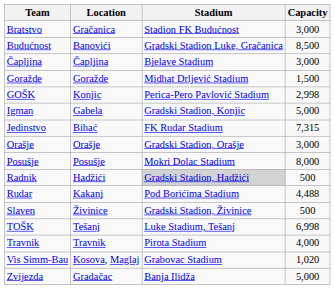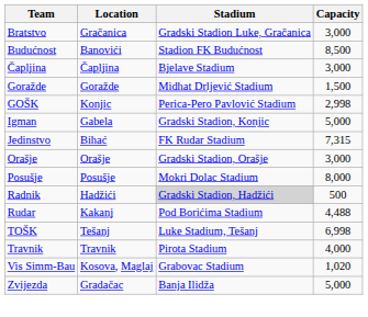Bratstvo | Stadium: Stadion FK Budućnost -> Gradski Stadion Luke, Gračanica
Budućnost | Stadium: Gradski Stadion Luke, Gračanica -> Stadion FK Budućnost
- row: Slaven | Živinice | Gradski Stadion, Živinice | 500
